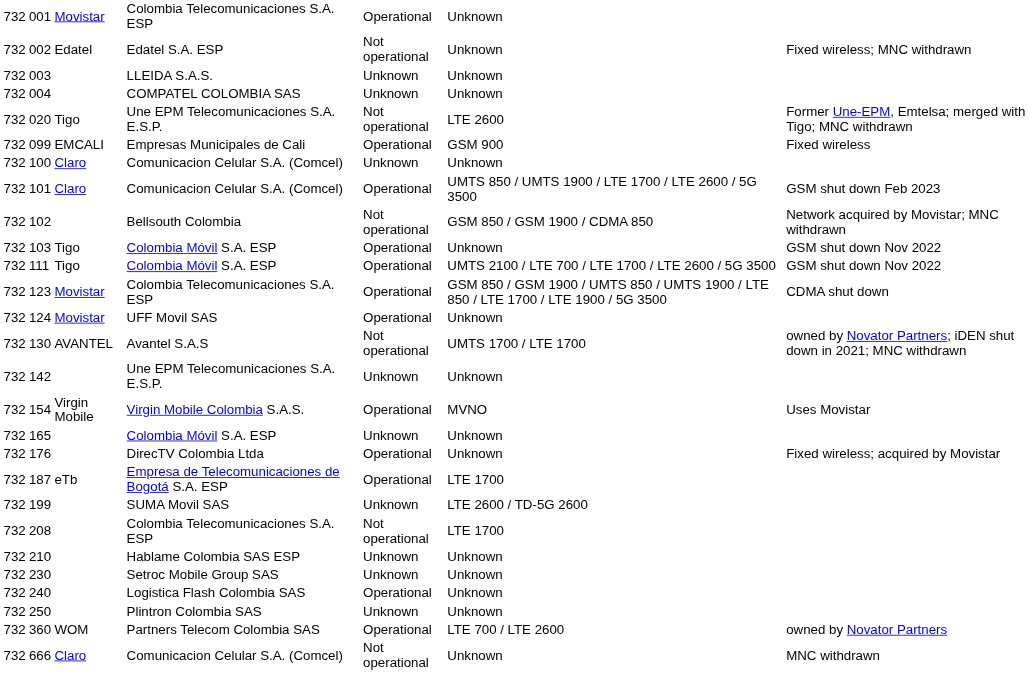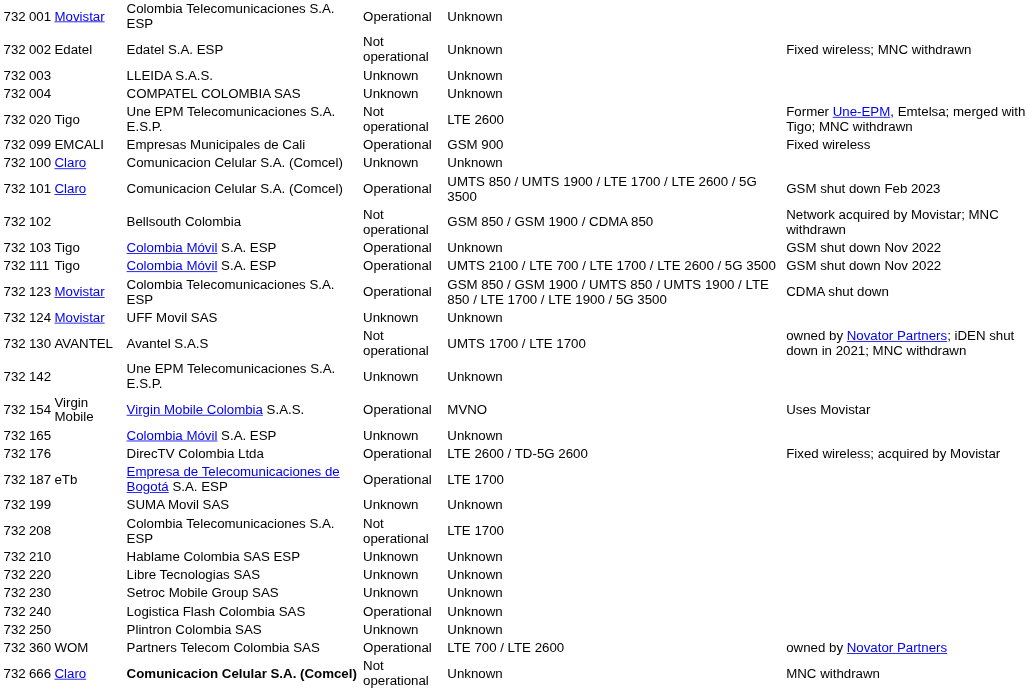124 | column 5: Operational -> Unknown
176 | column 6: Unknown -> LTE 2600 / TD-5G 2600
199 | column 6: LTE 2600 / TD-5G 2600 -> Unknown
+ row: 732 | 220 | Libre Tecnologias SAS | Unknown | Unknown
666 | column 4: normal -> bold
